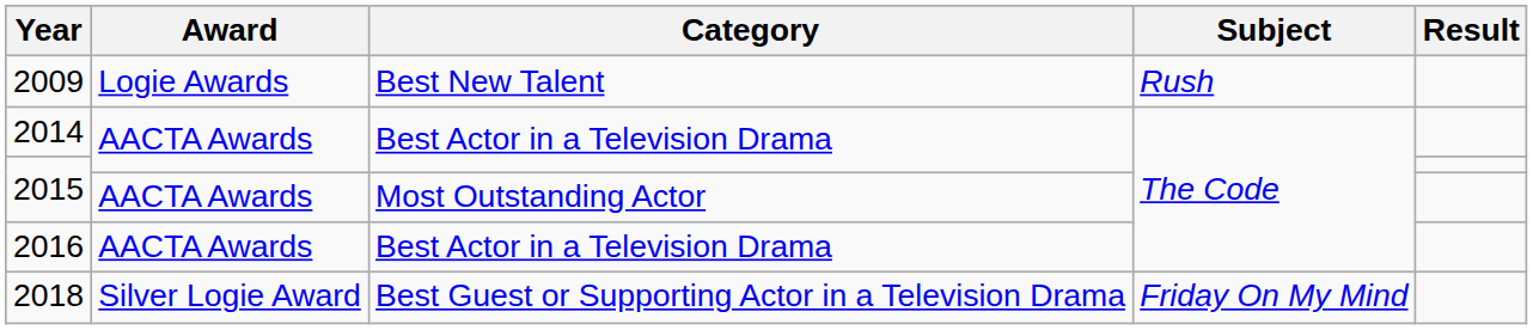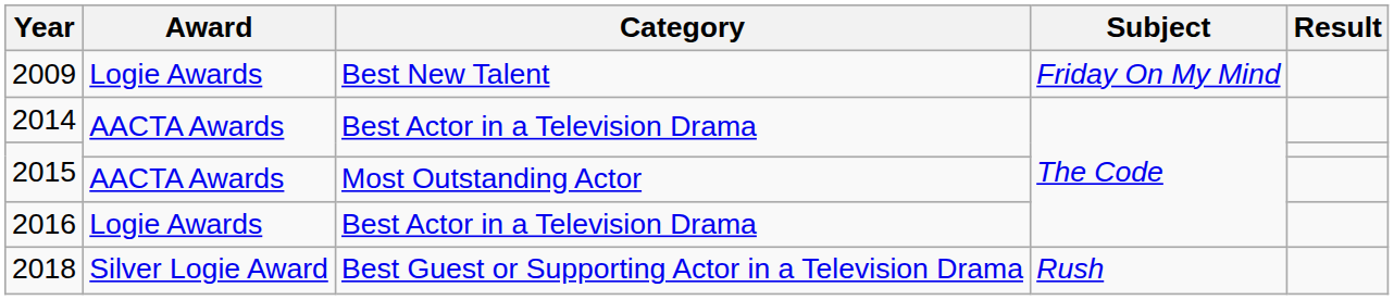2009 | Subject: Rush -> Friday On My Mind
2016 | Award: AACTA Awards -> Logie Awards
2018 | Subject: Friday On My Mind -> Rush
